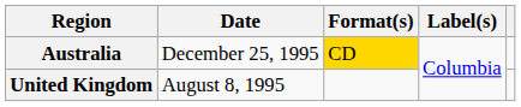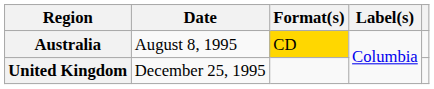Australia | Date: December 25, 1995 -> August 8, 1995
United Kingdom | Date: August 8, 1995 -> December 25, 1995
